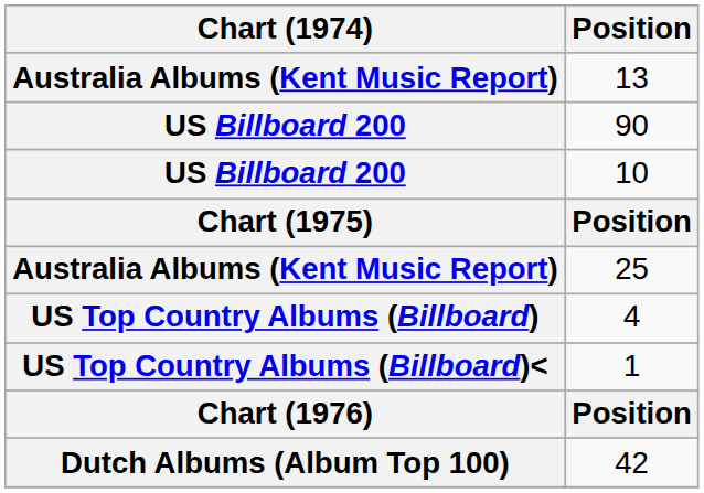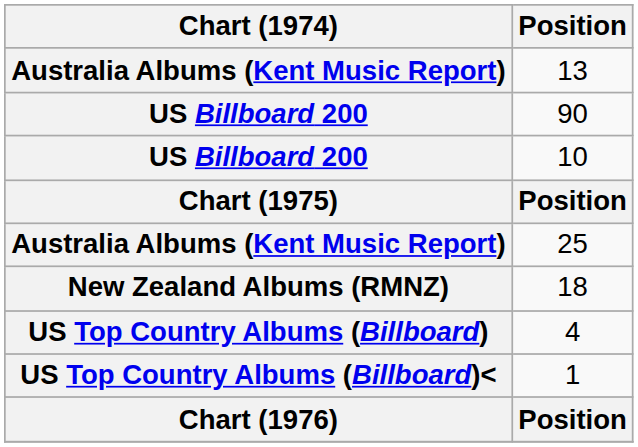+ row: New Zealand Albums (RMNZ) | 18
- row: Dutch Albums (Album Top 100) | 42
